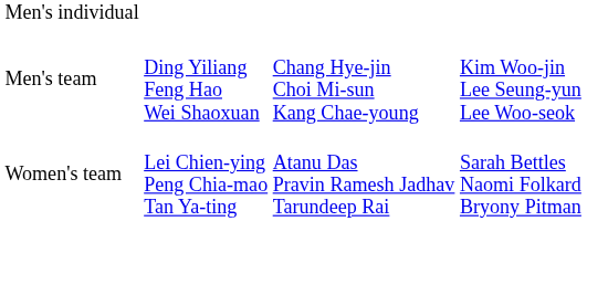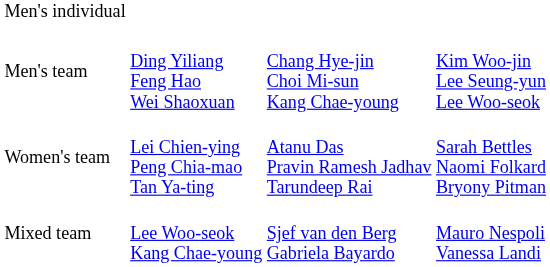+ row: Mixed team | Lee Woo-seok Kang Chae-young | Sjef van den Berg Gabriela Bayardo | Mauro Nespoli Vanessa Landi
